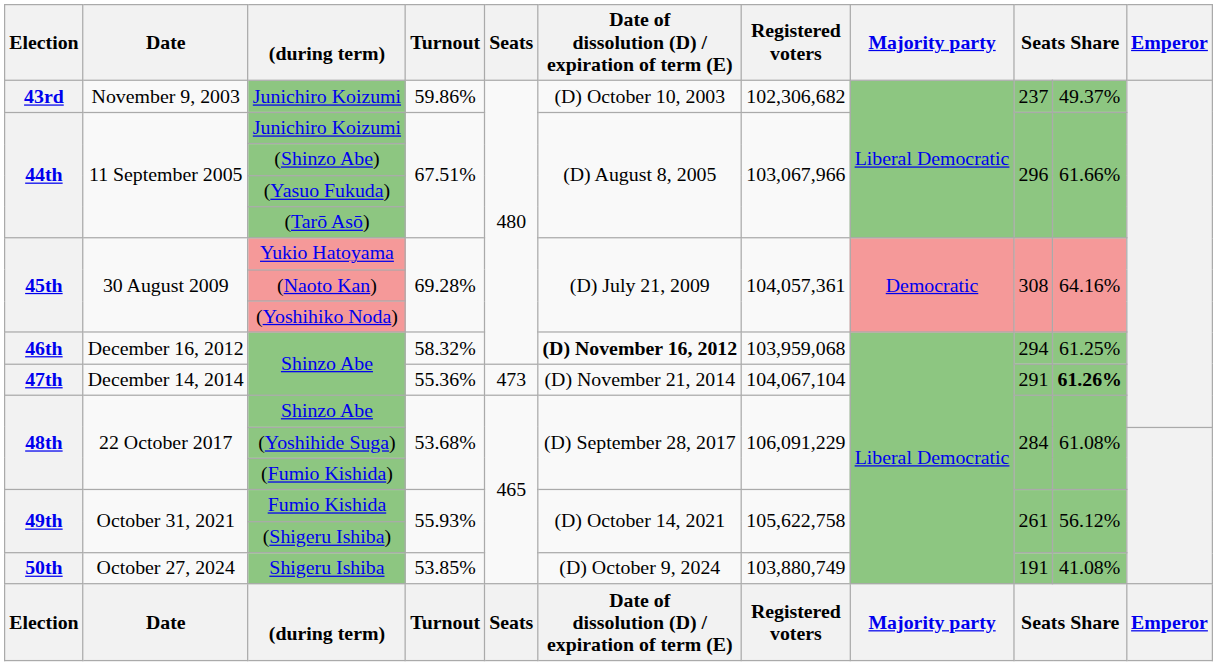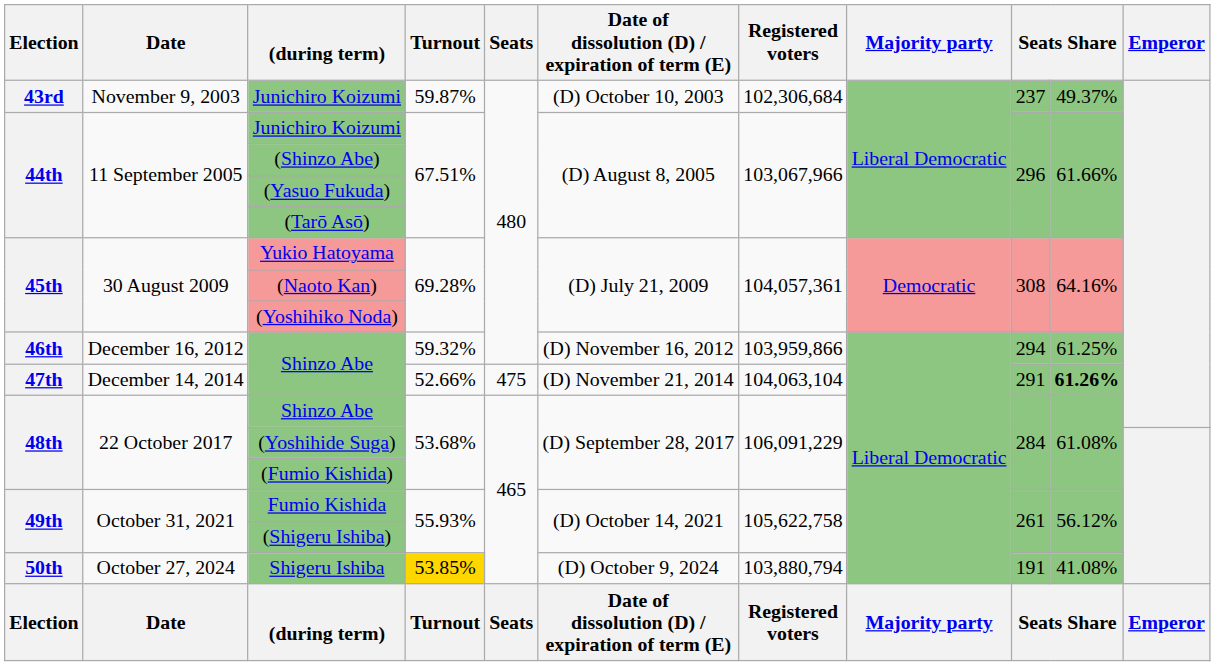43rd / Junichiro Koizumi | Turnout: 59.86% -> 59.87%
43rd / Junichiro Koizumi | Registered voters: 102,306,682 -> 102,306,684
46th / Shinzo Abe | Turnout: 58.32% -> 59.32%
46th / Shinzo Abe | Date of dissolution (D) / expiration of term (E): bold -> normal
46th / Shinzo Abe | Registered voters: 103,959,068 -> 103,959,866
47th / Shinzo Abe | Turnout: 55.36% -> 52.66%
47th / Shinzo Abe | Seats: 473 -> 475
47th / Shinzo Abe | Registered voters: 104,067,104 -> 104,063,104
Shigeru Ishiba | Turnout: no background -> gold background
Shigeru Ishiba | Registered voters: 103,880,749 -> 103,880,794
